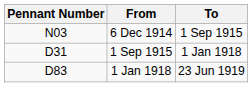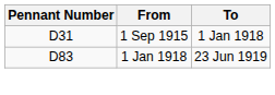- row: N03 | 6 Dec 1914 | 1 Sep 1915
